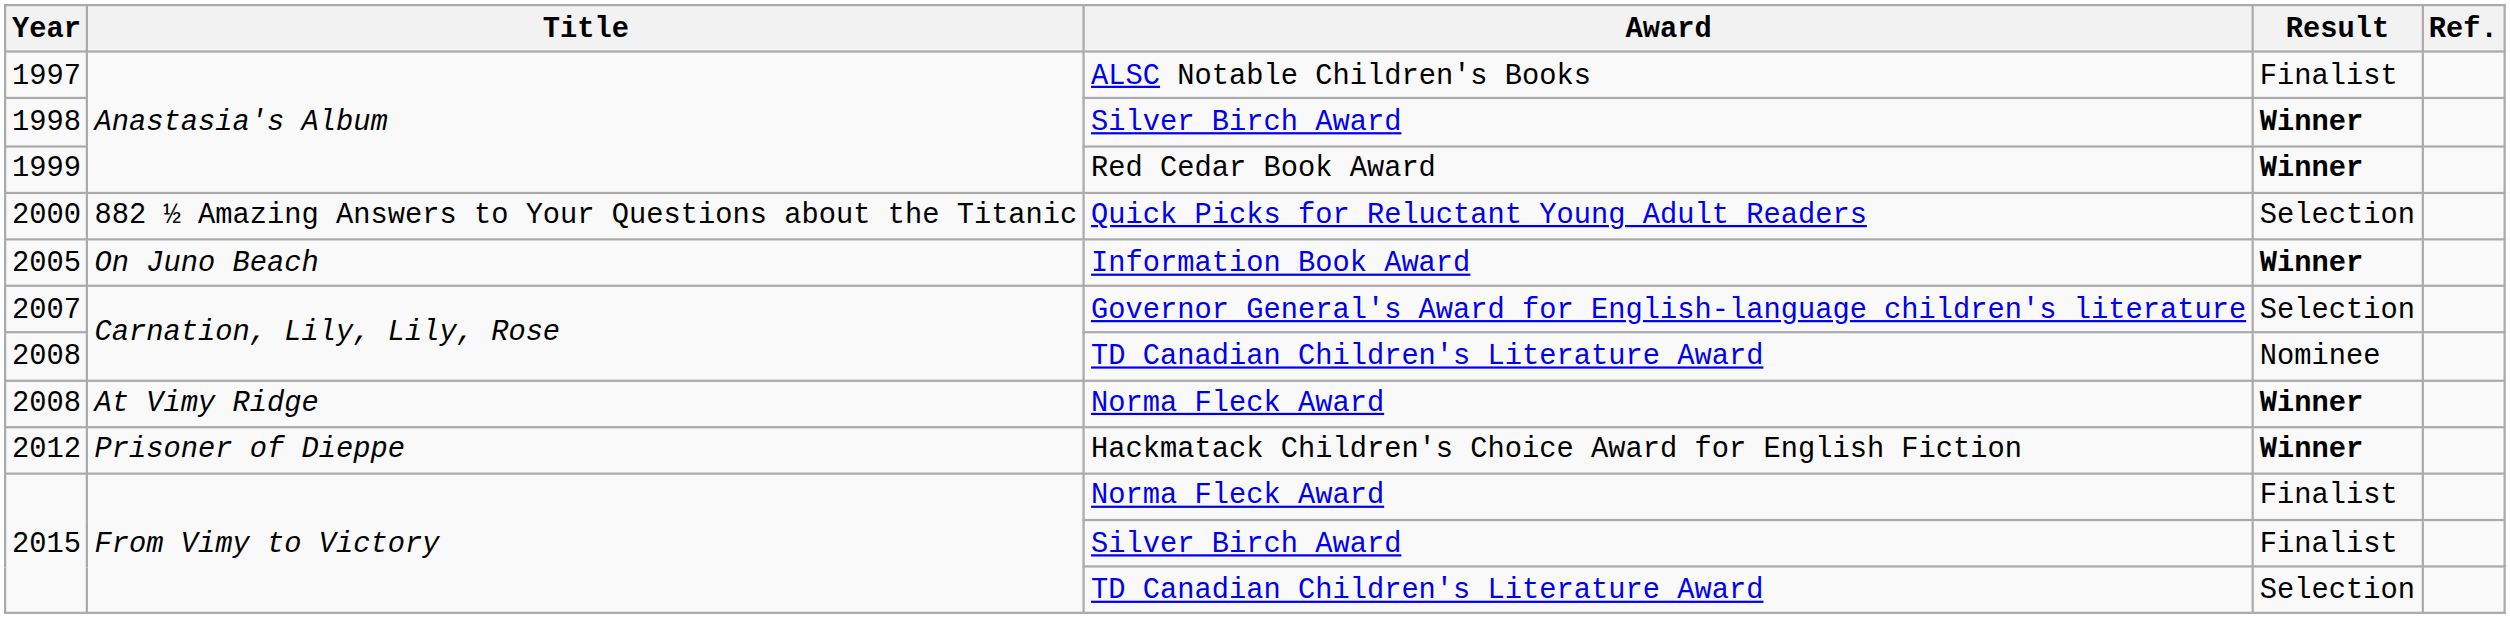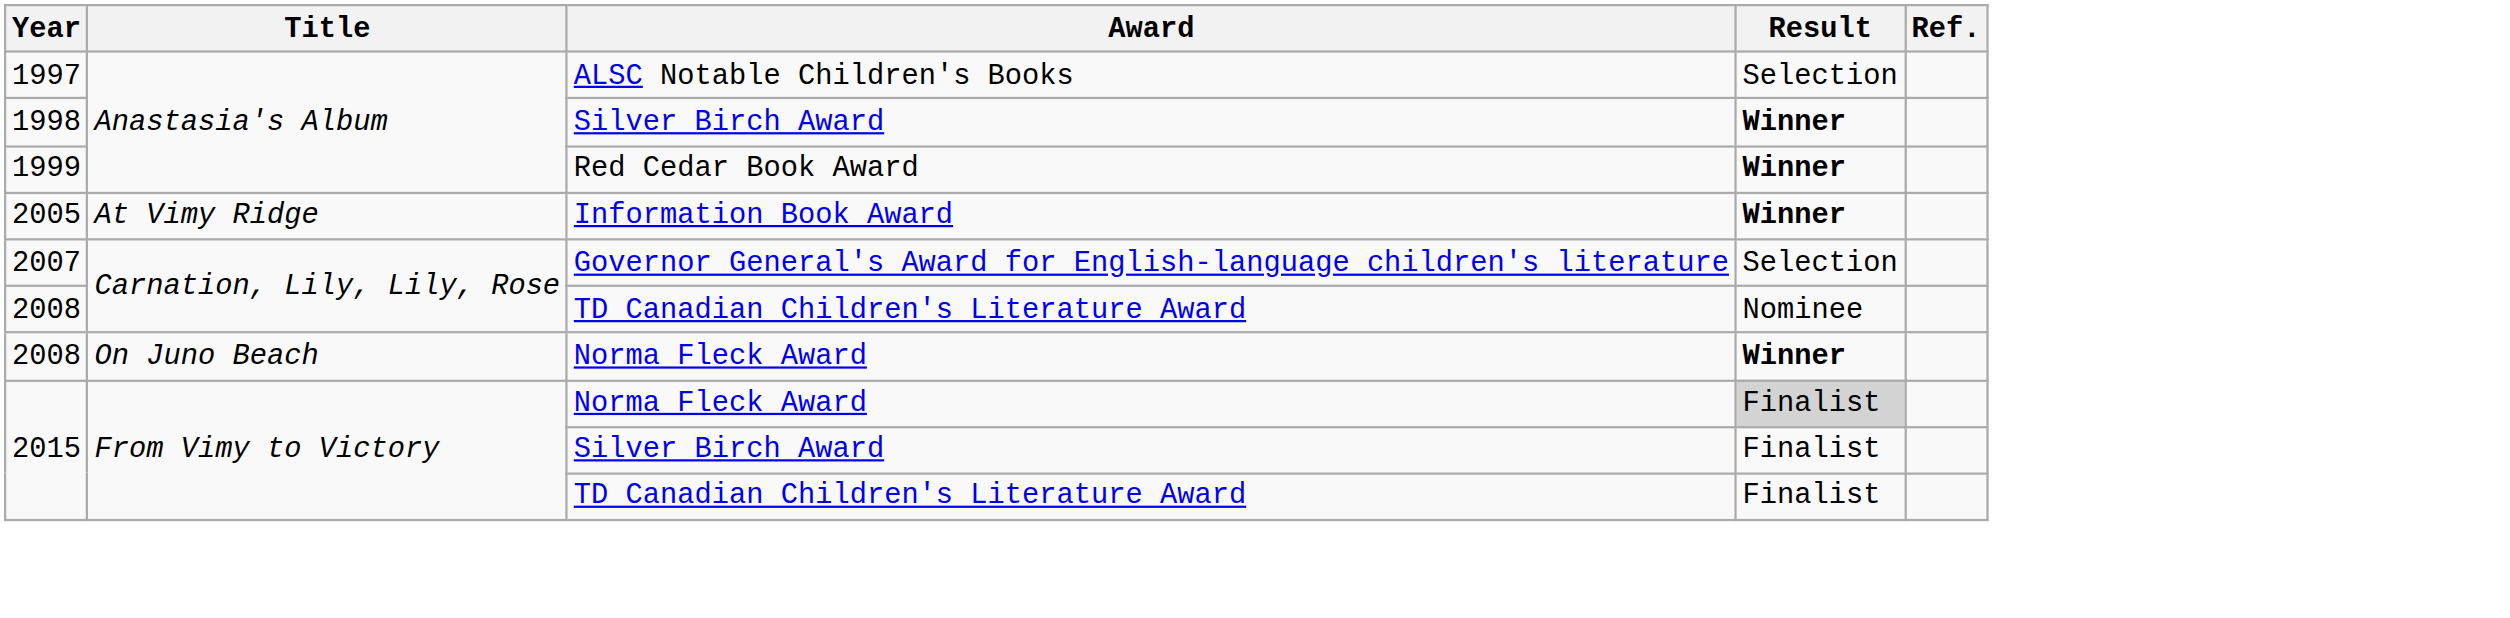1997 | Result: Finalist -> Selection
- row: 2000 | 882 ½ Amazing Answers to Your Questions about the Titanic | Quick Picks for Reluctant Young Adult Readers | Selection
2005 | Title: On Juno Beach -> At Vimy Ridge
2008 / Norma Fleck Award | Title: At Vimy Ridge -> On Juno Beach
- row: 2012 | Prisoner of Dieppe | Hackmatack Children's Choice Award for English Fiction | Winner
2015 / Norma Fleck Award | Result: no background -> lightgrey background
2015 / TD Canadian Children's Literature Award | Result: Selection -> Finalist
